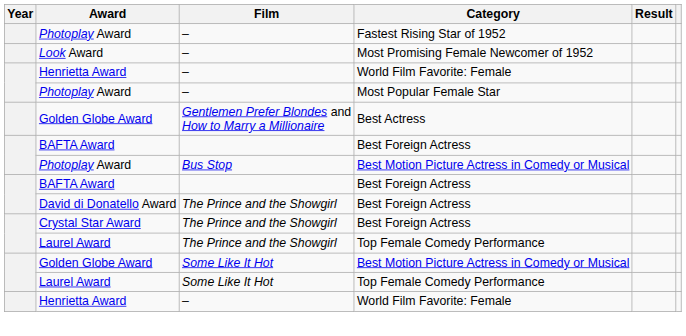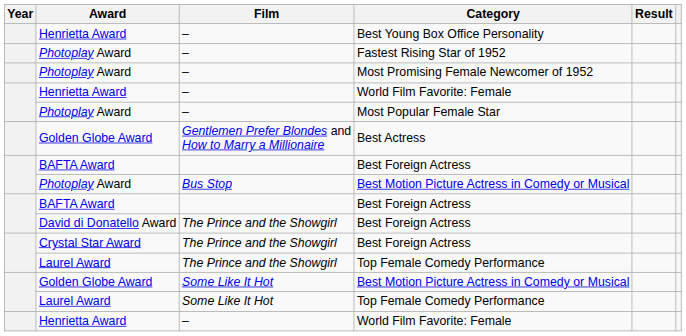+ row: Henrietta Award | – | Best Young Box Office Personality
Most Promising Female Newcomer of 1952 | Award: Look Award -> Photoplay Award
